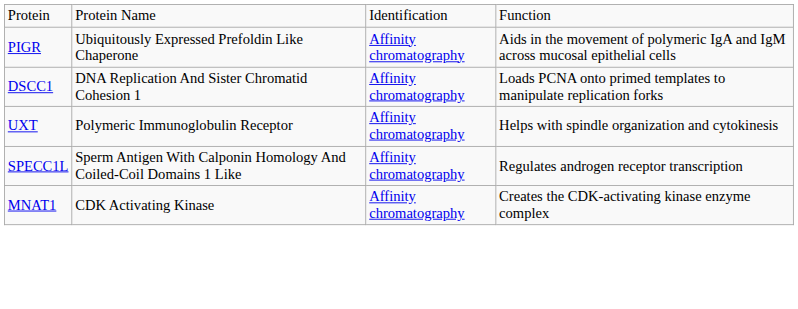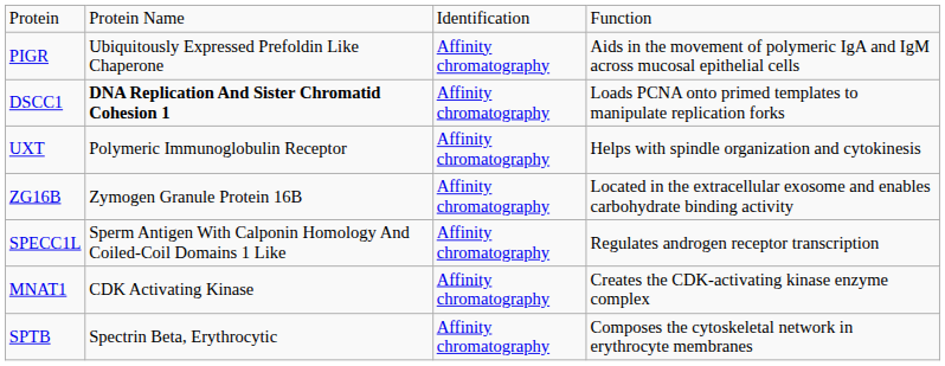DSCC1 | column 2: normal -> bold
+ row: ZG16B | Zymogen Granule Protein 16B | Affinity chromatography | Located in the extracellular exosome and enables carbohydrate binding activity
+ row: SPTB | Spectrin Beta, Erythrocytic | Affinity chromatography | Composes the cytoskeletal network in erythrocyte membranes
